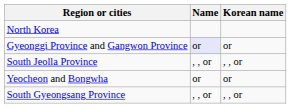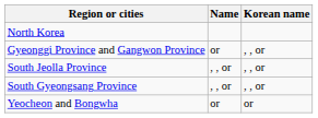Gyeonggi Province and Gangwon Province | Name: lavender background -> no background
Gyeonggi Province and Gangwon Province | Korean name: or -> , , or
rows swapped: South Gyeongsang Province <-> Yeocheon and Bongwha
